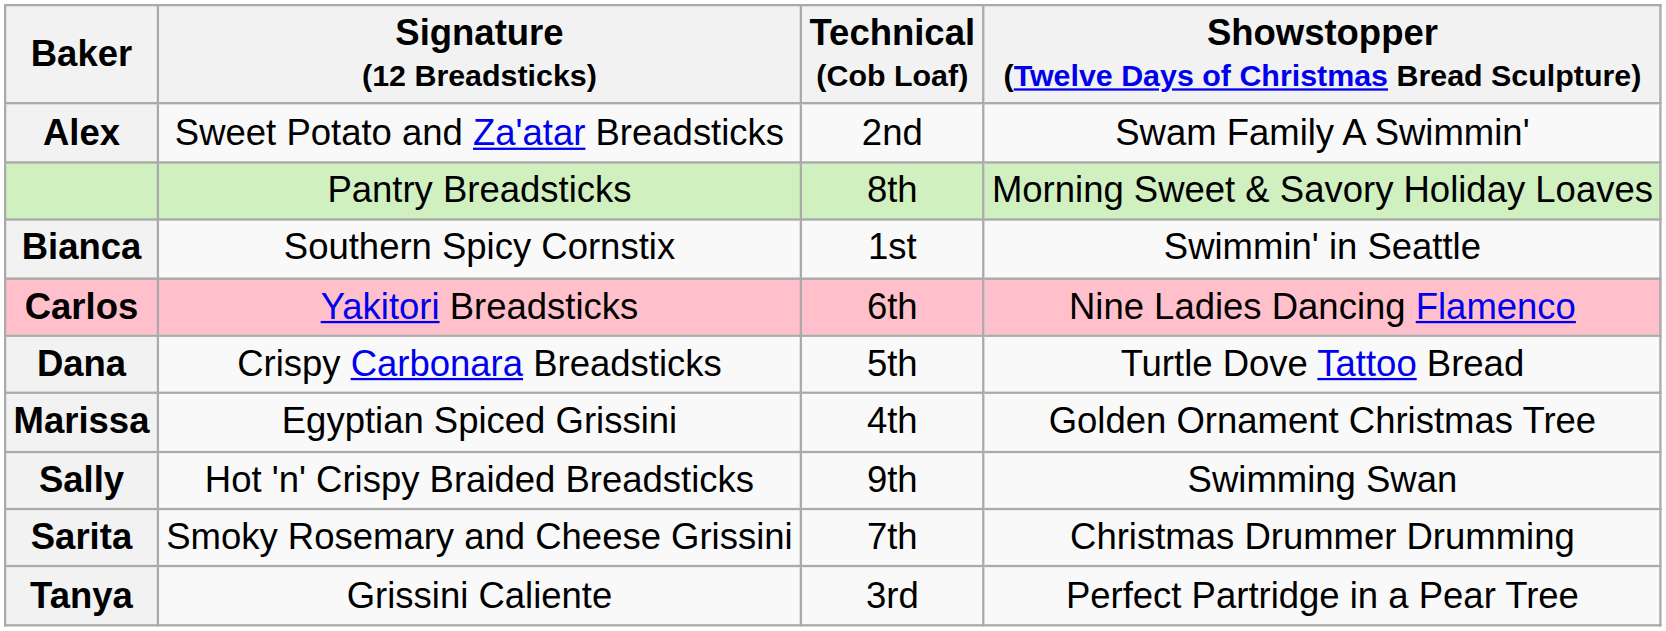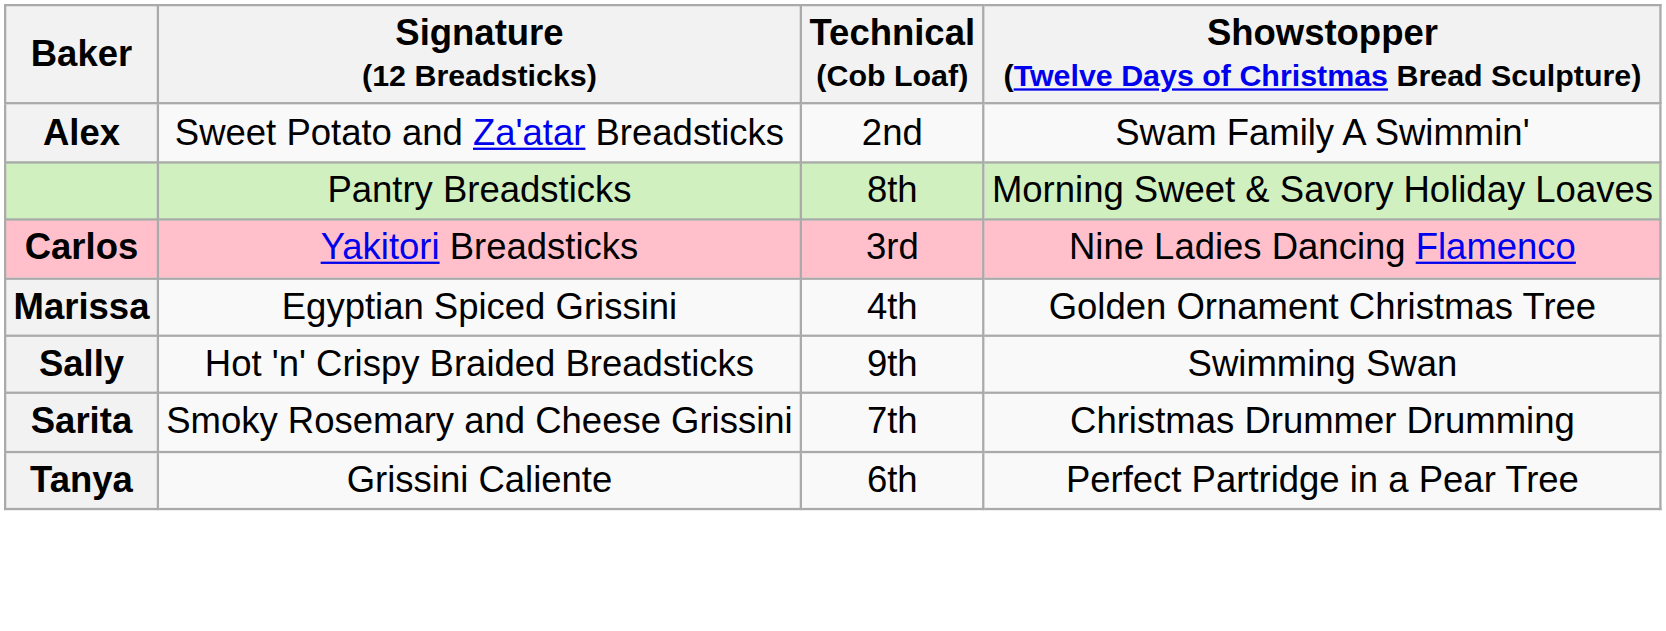- row: Bianca | Southern Spicy Cornstix | 1st | Swimmin' in Seattle
Carlos | Technical (Cob Loaf): 6th -> 3rd
- row: Dana | Crispy Carbonara Breadsticks | 5th | Turtle Dove Tattoo Bread
Tanya | Technical (Cob Loaf): 3rd -> 6th
